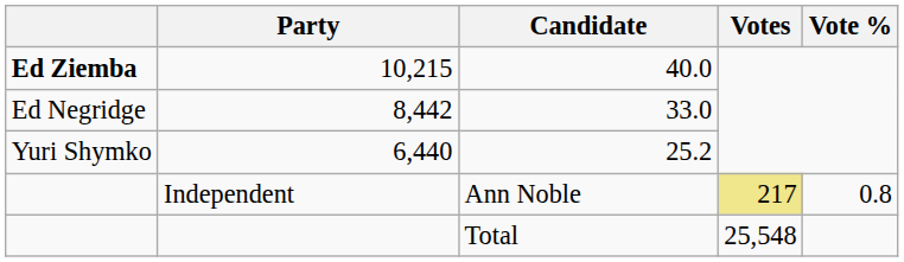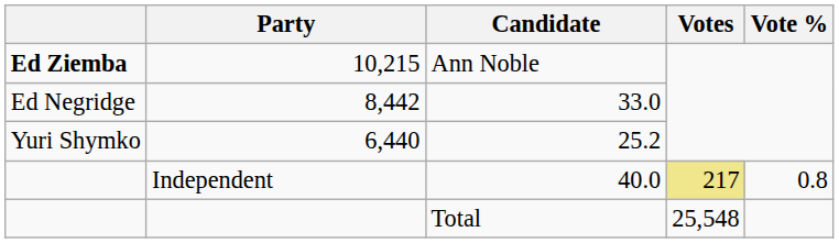10,215 | Candidate: 40.0 -> Ann Noble
Independent | Candidate: Ann Noble -> 40.0
